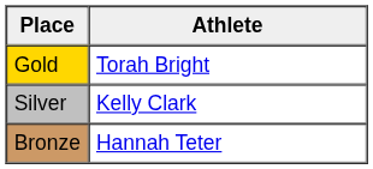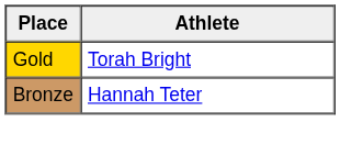- row: Silver | Kelly Clark
